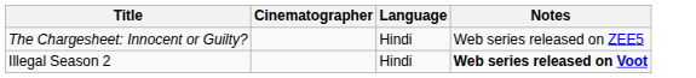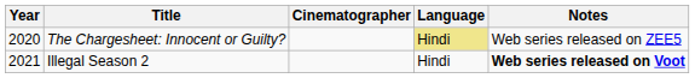+ column: Year | 2020 | 2021
The Chargesheet: Innocent or Guilty? | Language: no background -> khaki background
